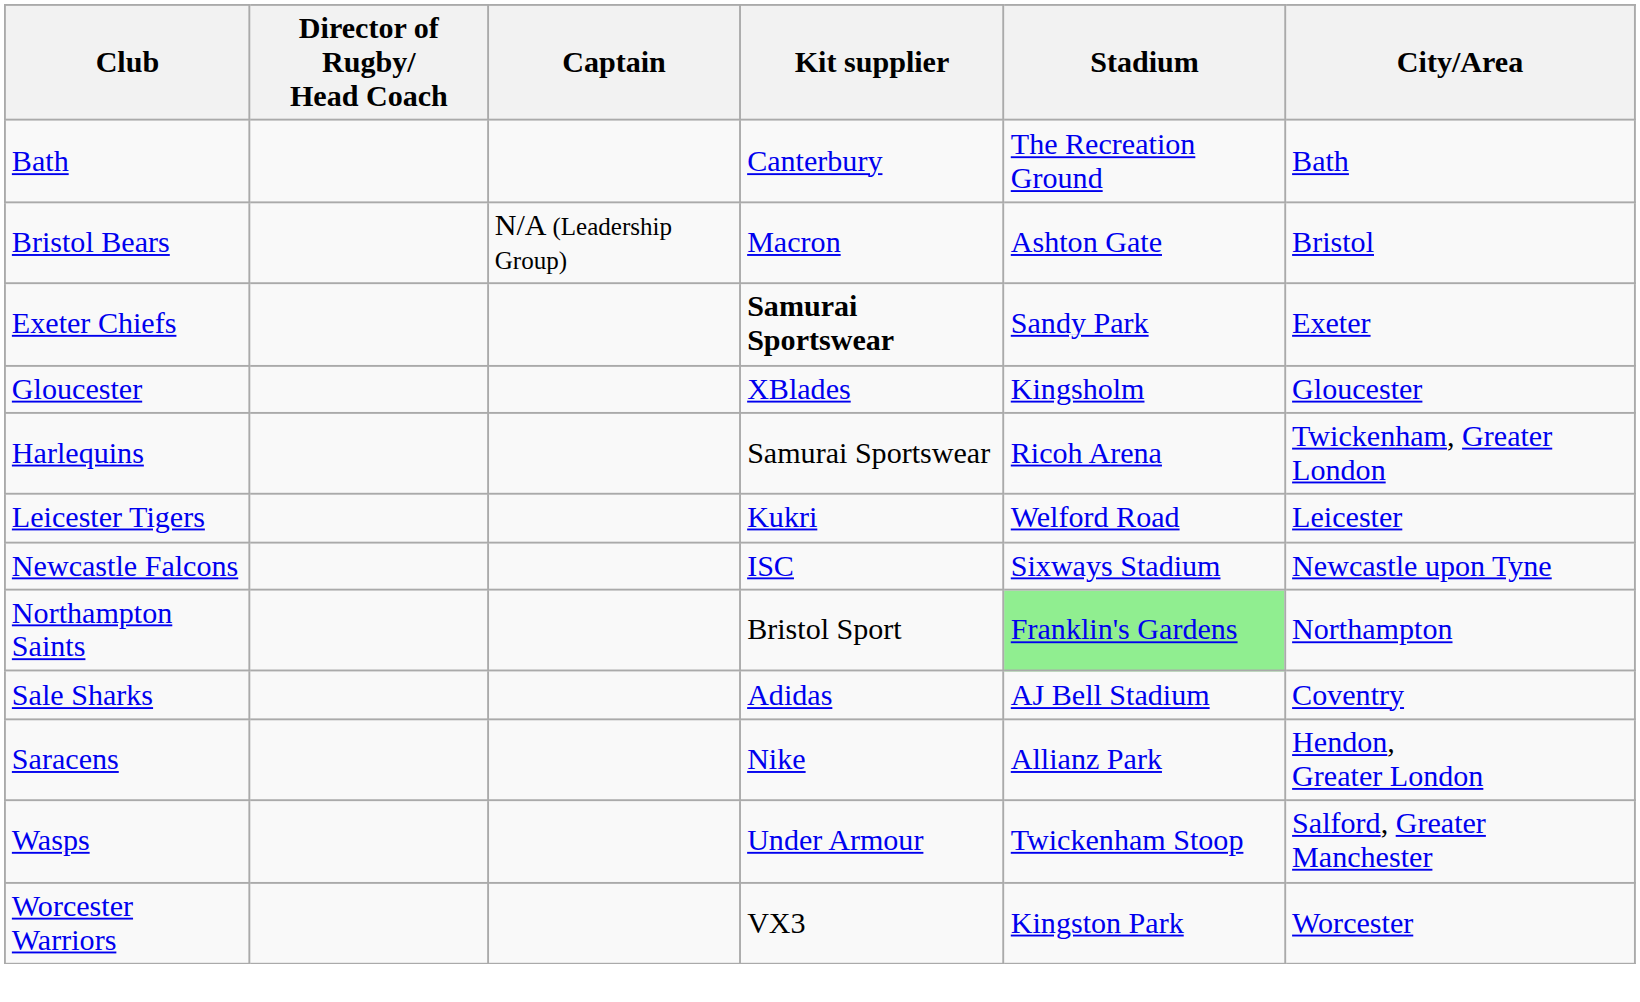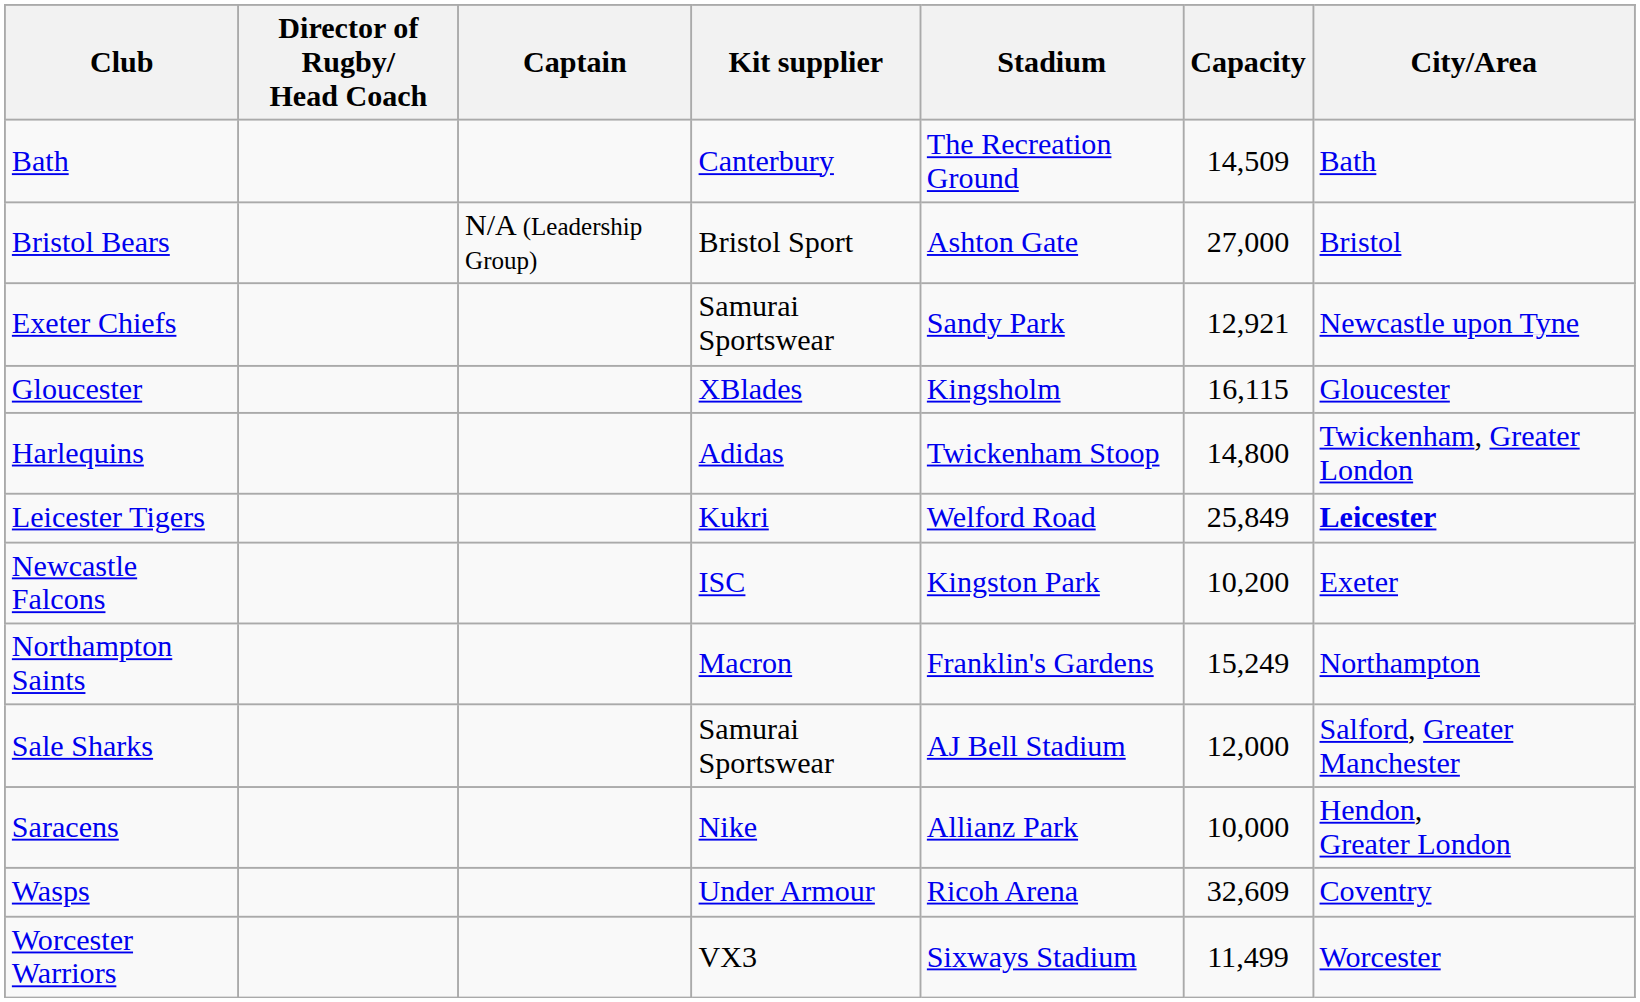+ column: Capacity | 14,509 | 27,000 | 12,921 | 16,115 | 14,800 | 25,849 | 10,200 | 15,249 | 12,000 | 10,000 | 32,609 | 11,499
Bristol Bears | Kit supplier: Macron -> Bristol Sport
Exeter Chiefs | Kit supplier: bold -> normal
Exeter Chiefs | City/Area: Exeter -> Newcastle upon Tyne
Harlequins | Kit supplier: Samurai Sportswear -> Adidas
Harlequins | Stadium: Ricoh Arena -> Twickenham Stoop
Leicester Tigers | City/Area: normal -> bold
Newcastle Falcons | Stadium: Sixways Stadium -> Kingston Park
Newcastle Falcons | City/Area: Newcastle upon Tyne -> Exeter
Northampton Saints | Kit supplier: Bristol Sport -> Macron
Northampton Saints | Stadium: lightgreen background -> no background
Sale Sharks | Kit supplier: Adidas -> Samurai Sportswear
Sale Sharks | City/Area: Coventry -> Salford, Greater Manchester
Wasps | Stadium: Twickenham Stoop -> Ricoh Arena
Wasps | City/Area: Salford, Greater Manchester -> Coventry
Worcester Warriors | Stadium: Kingston Park -> Sixways Stadium
